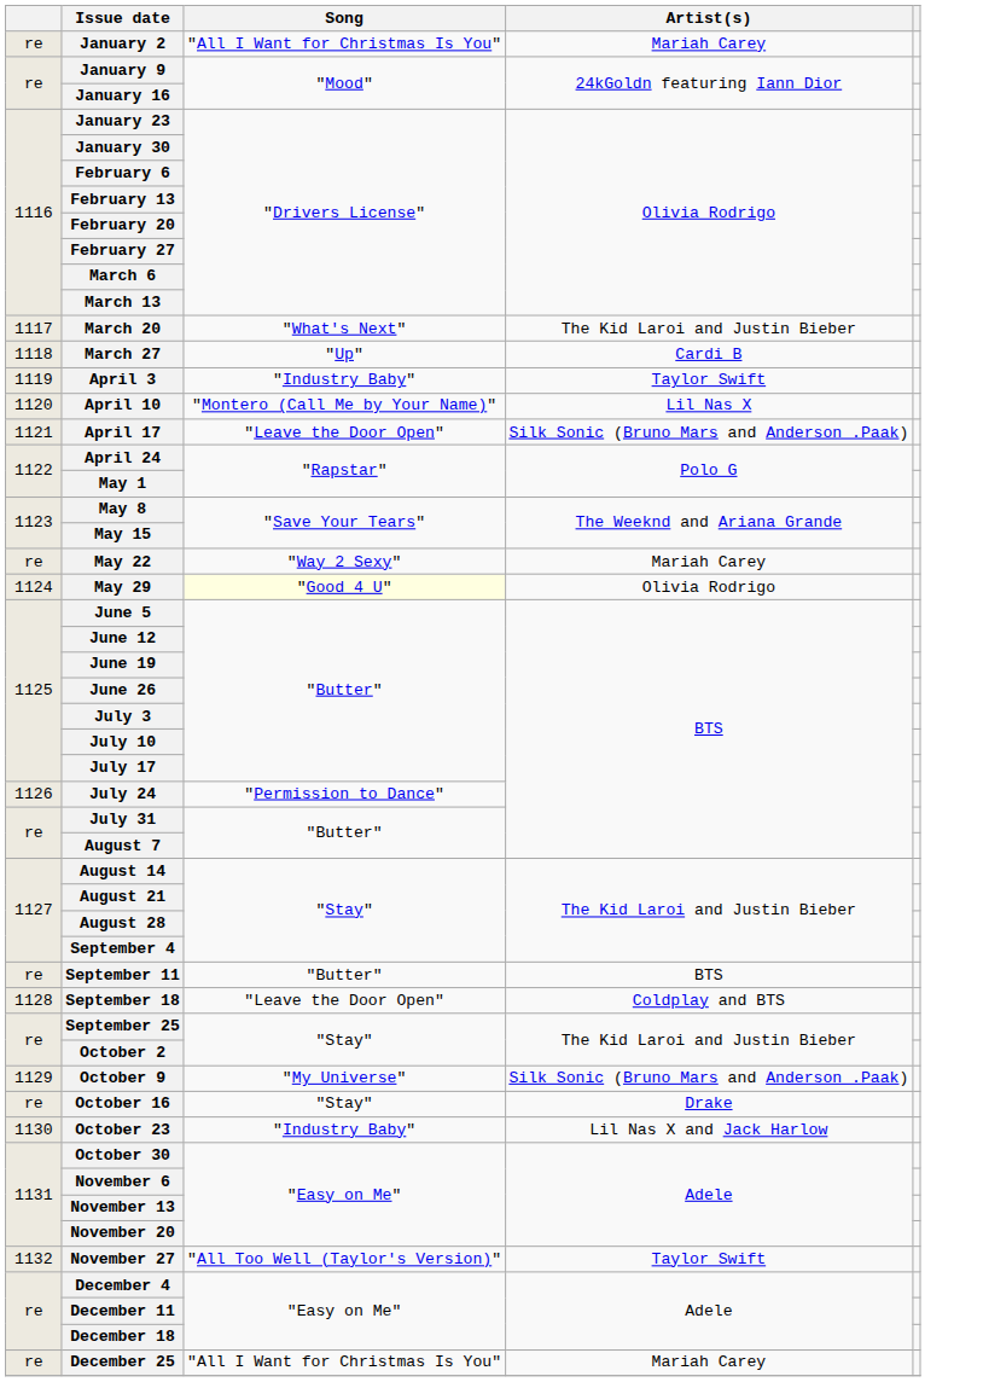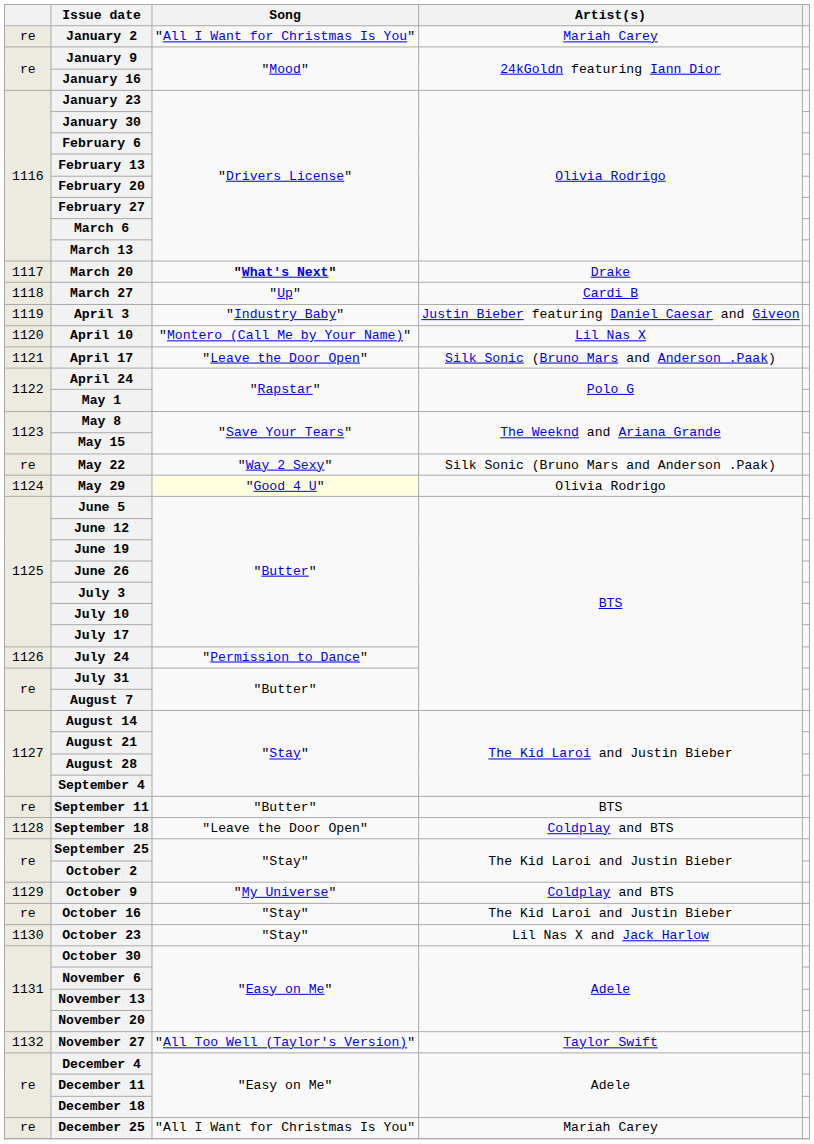March 20 | Song: normal -> bold
March 20 | Artist(s): The Kid Laroi and Justin Bieber -> Drake
April 3 | Artist(s): Taylor Swift -> Justin Bieber featuring Daniel Caesar and Giveon
May 22 | Artist(s): Mariah Carey -> Silk Sonic (Bruno Mars and Anderson .Paak)
October 9 | Artist(s): Silk Sonic (Bruno Mars and Anderson .Paak) -> Coldplay and BTS
October 16 | Artist(s): Drake -> The Kid Laroi and Justin Bieber
October 23 | Song: "Industry Baby" -> "Stay"
